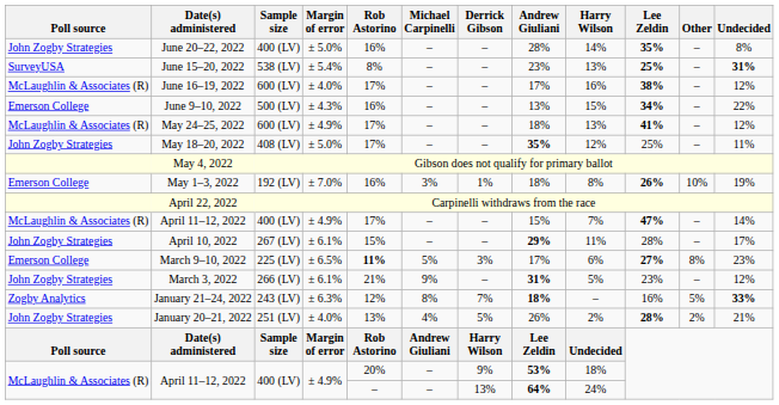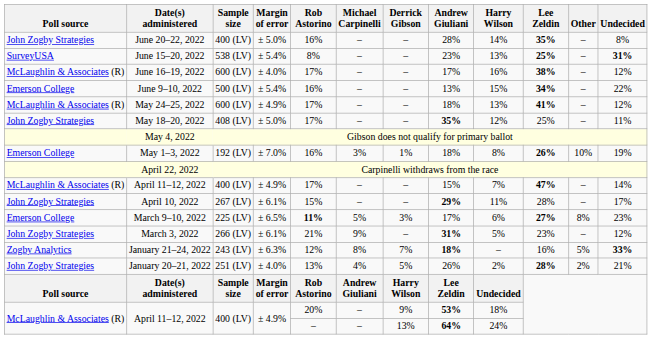June 9–10, 2022 | Margin of error: ± 4.3% -> ± 5.4%
